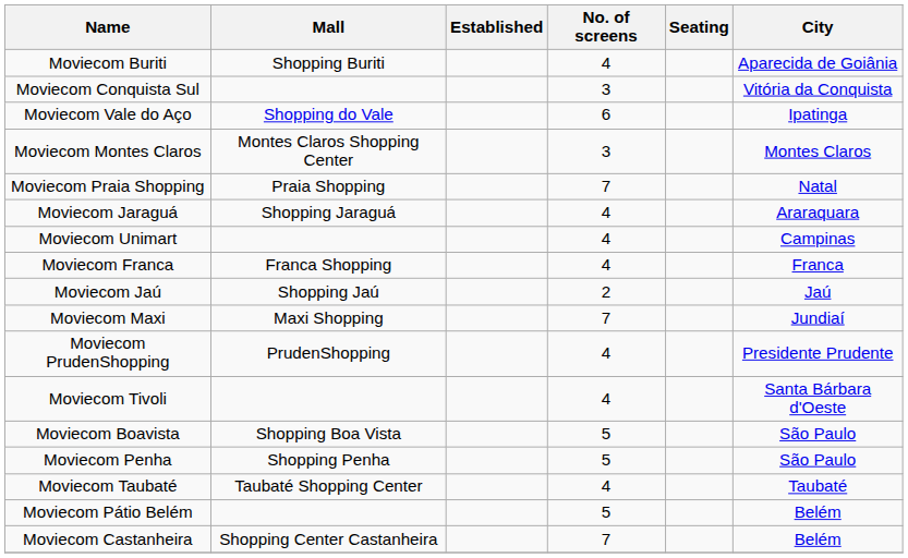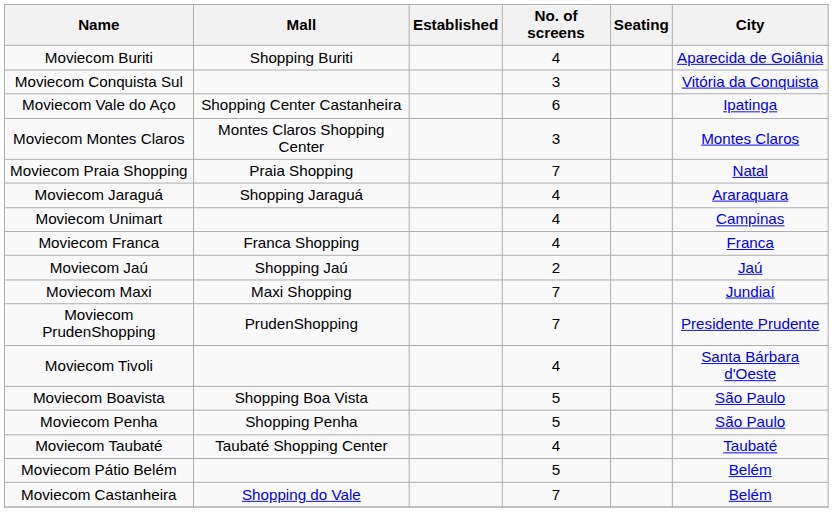Moviecom Vale do Aço | Mall: Shopping do Vale -> Shopping Center Castanheira
Moviecom PrudenShopping | No. of screens: 4 -> 7
Moviecom Castanheira | Mall: Shopping Center Castanheira -> Shopping do Vale
